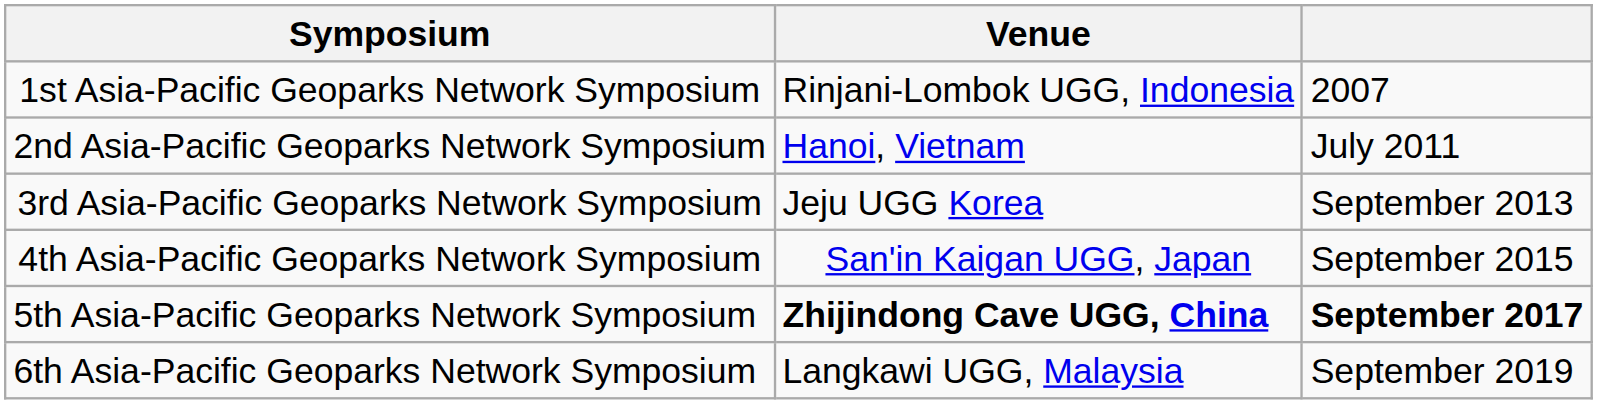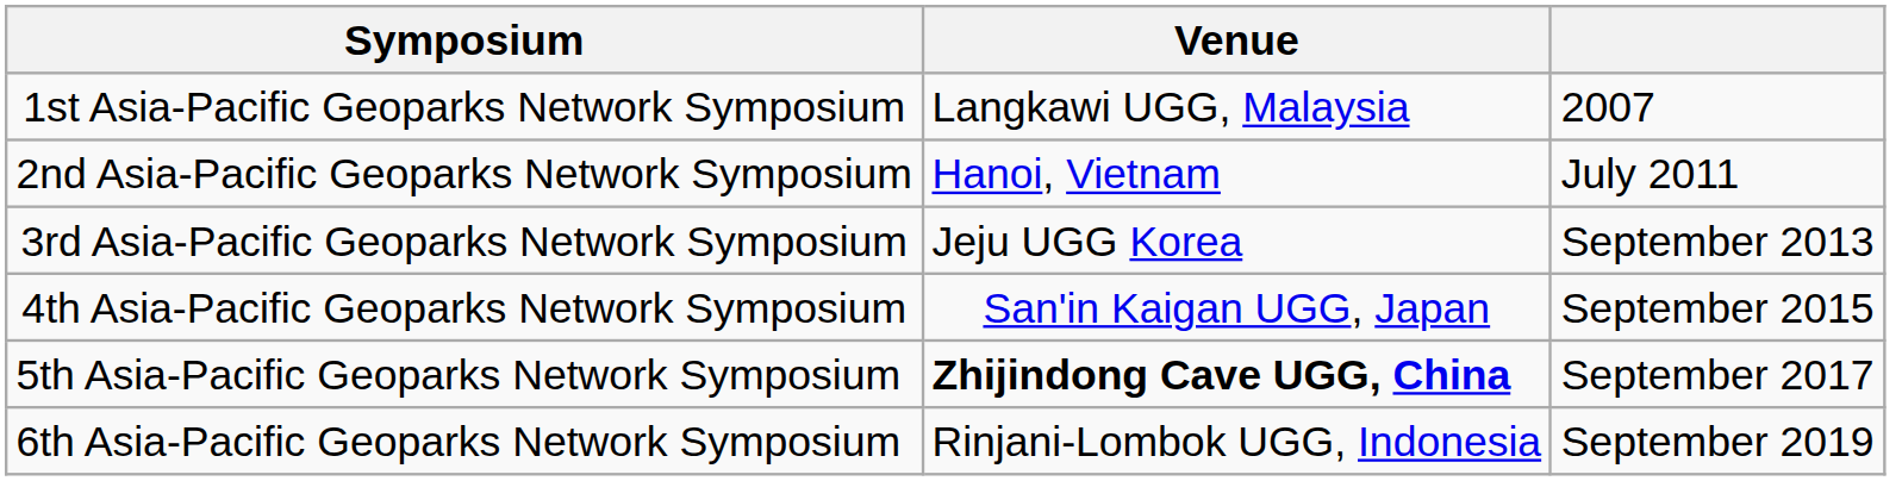1st Asia-Pacific Geoparks Network Symposium | Venue: Rinjani-Lombok UGG, Indonesia -> Langkawi UGG, Malaysia
5th Asia-Pacific Geoparks Network Symposium | column 3: bold -> normal
6th Asia-Pacific Geoparks Network Symposium | Venue: Langkawi UGG, Malaysia -> Rinjani-Lombok UGG, Indonesia
